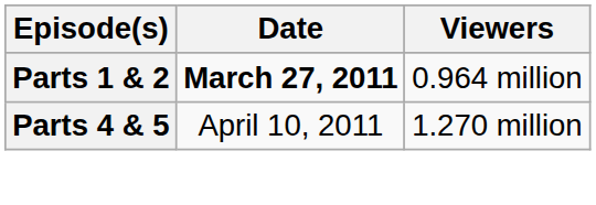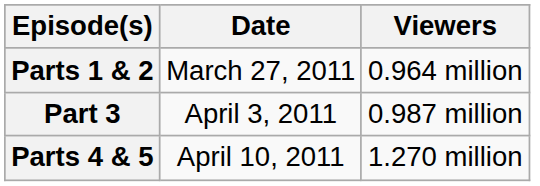Parts 1 & 2 | Date: bold -> normal
+ row: Part 3 | April 3, 2011 | 0.987 million
